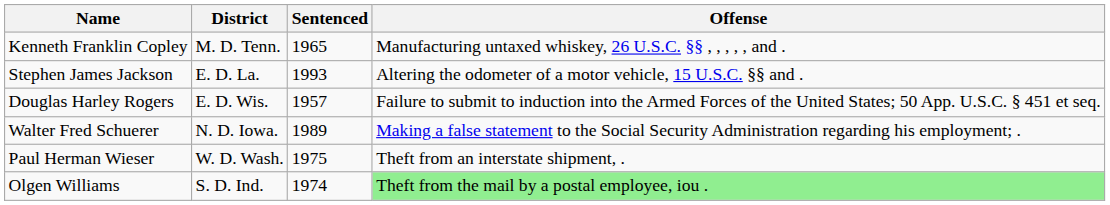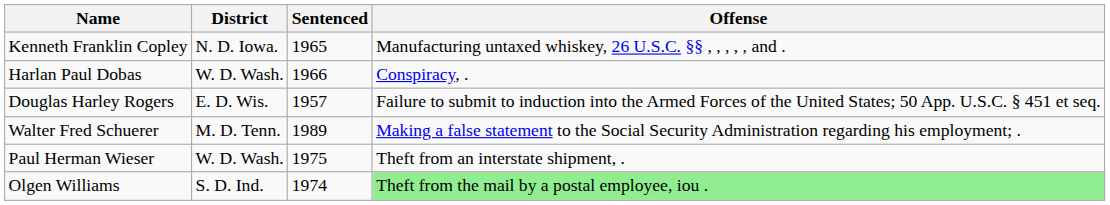Kenneth Franklin Copley | District: M. D. Tenn. -> N. D. Iowa.
+ row: Harlan Paul Dobas | W. D. Wash. | 1966 | Conspiracy, .
- row: Stephen James Jackson | E. D. La. | 1993 | Altering the odometer of a motor vehicle, 15 U.S.C. §§ and .
Walter Fred Schuerer | District: N. D. Iowa. -> M. D. Tenn.
